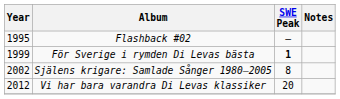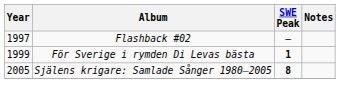Flashback #02 | Year: 1995 -> 1997
Själens krigare: Samlade Sånger 1980–2005 | Year: 2002 -> 2005
Själens krigare: Samlade Sånger 1980–2005 | SWE Peak: normal -> bold
- row: 2012 | Vi har bara varandra Di Levas klassiker | 20
